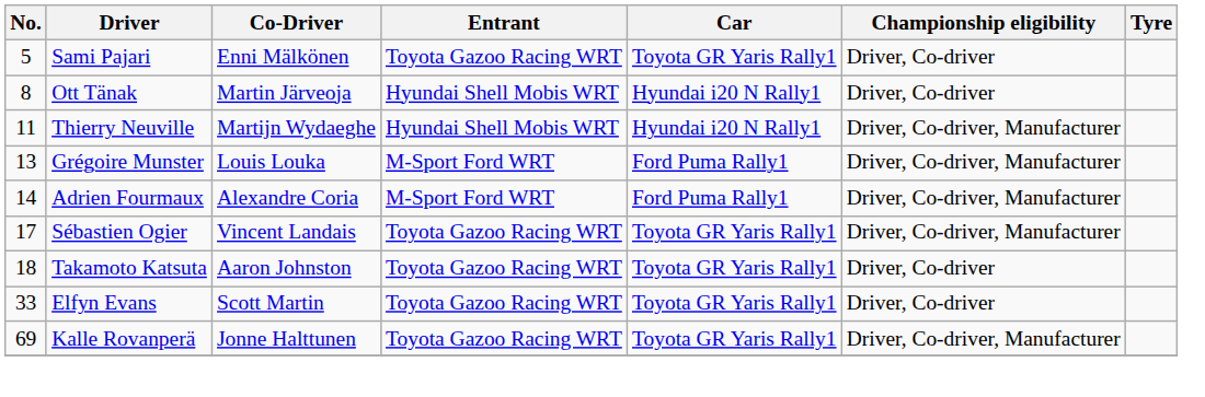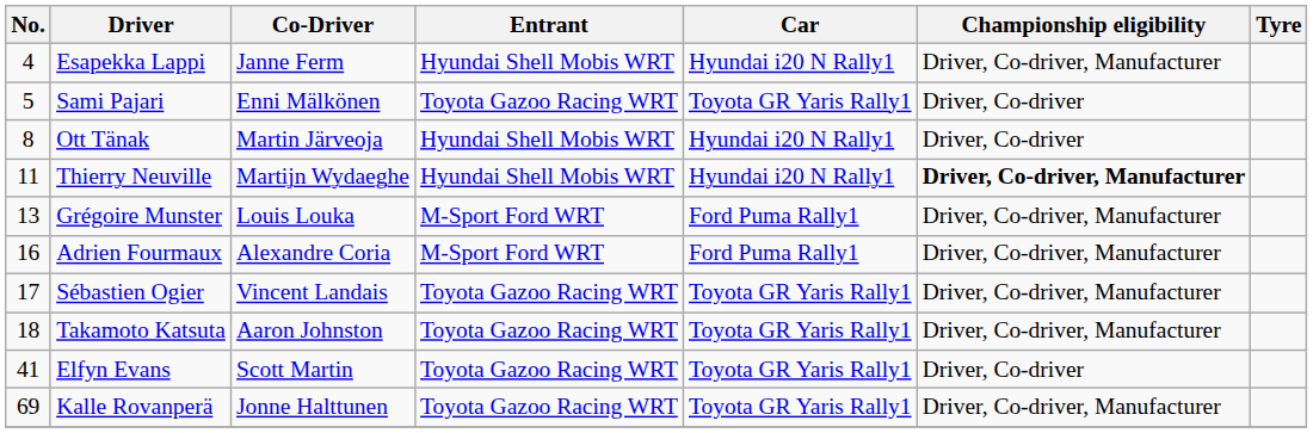+ row: 4 | Esapekka Lappi | Janne Ferm | Hyundai Shell Mobis WRT | Hyundai i20 N Rally1 | Driver, Co-driver, Manufacturer
Thierry Neuville | Championship eligibility: normal -> bold
Adrien Fourmaux | No.: 14 -> 16
Takamoto Katsuta | Championship eligibility: Driver, Co-driver -> Driver, Co-driver, Manufacturer
Elfyn Evans | No.: 33 -> 41
